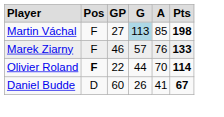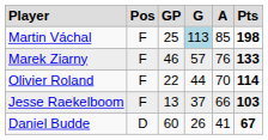Martin Váchal | column 3: 27 -> 25
Olivier Roland | column 2: bold -> normal
+ row: Jesse Raekelboom | F | 13 | 37 | 66 | 103
